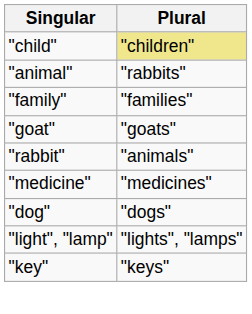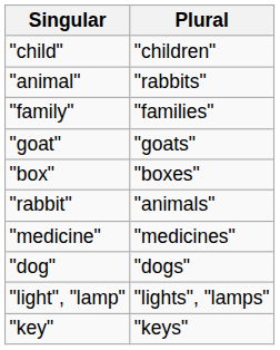"child" | Plural: khaki background -> no background
+ row: "box" | "boxes"
